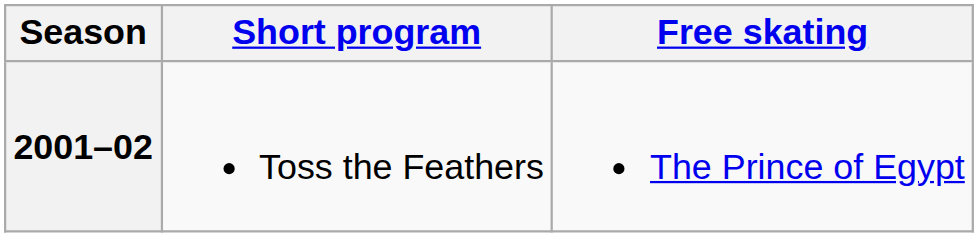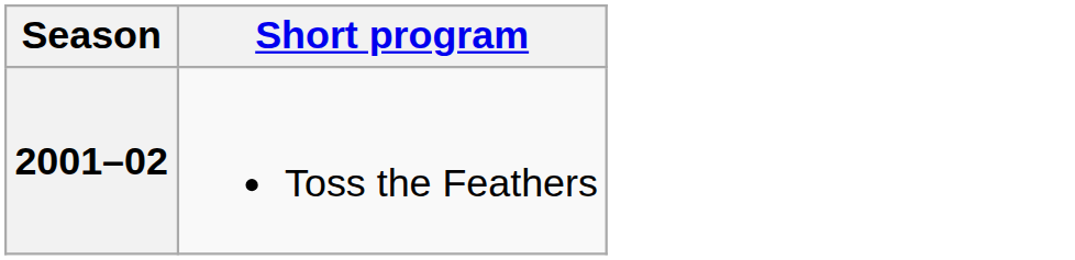- column: Free skating | The Prince of Egypt
